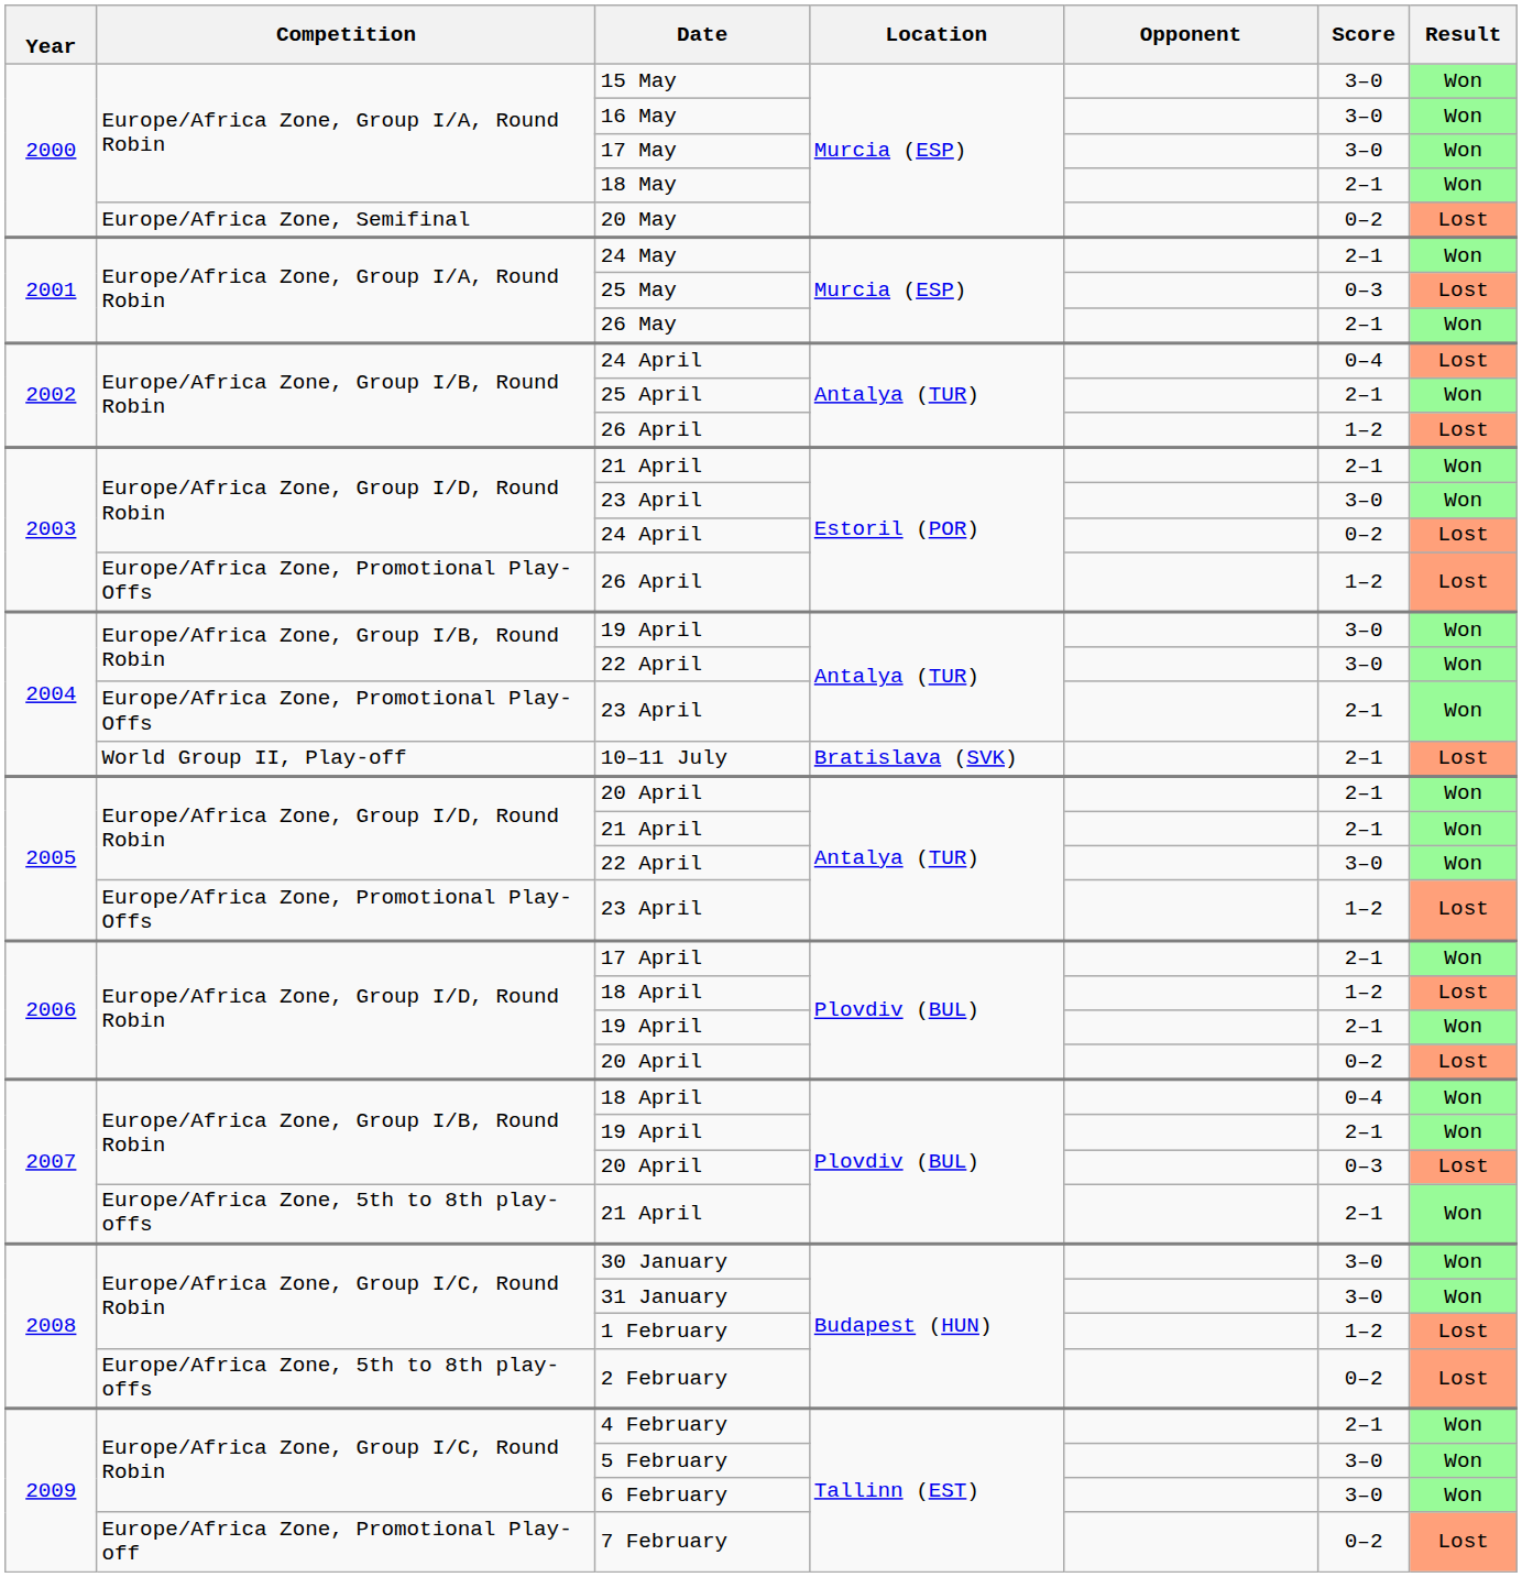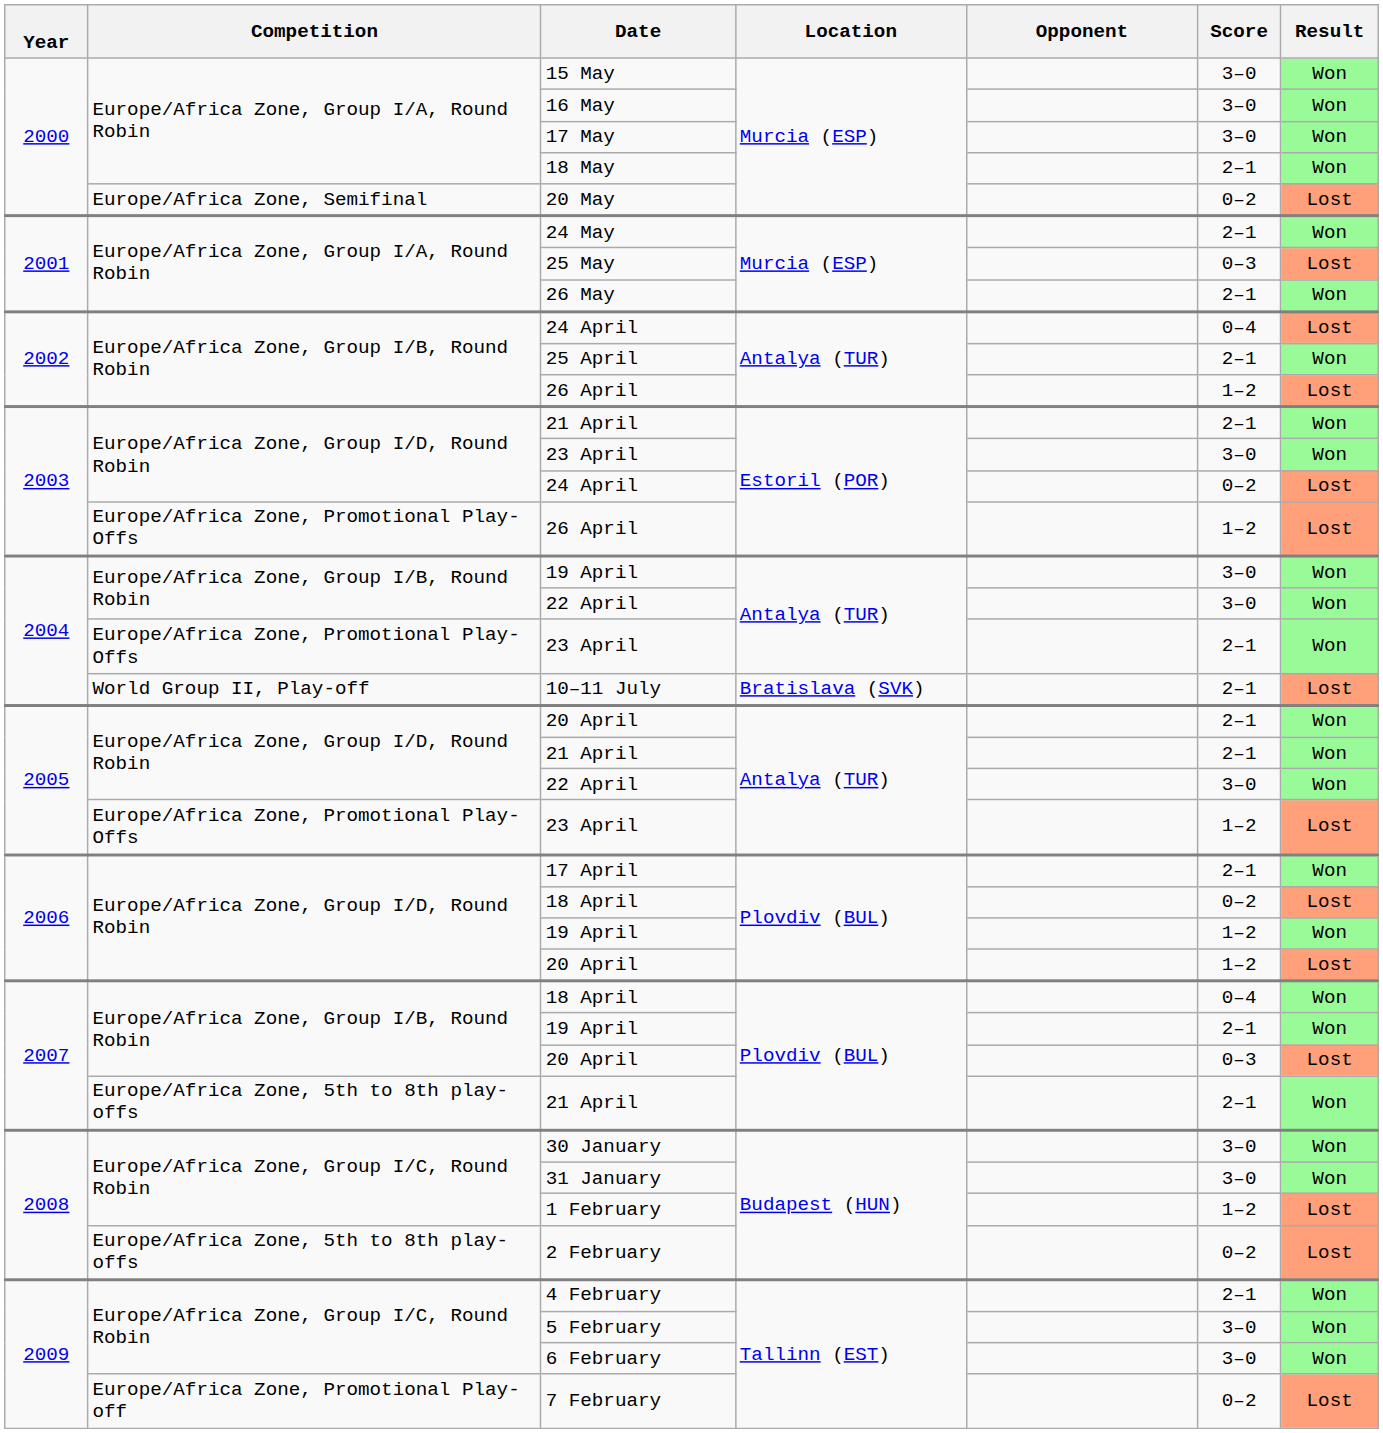2006 / 18 April | Score: 1–2 -> 0–2
2006 / 19 April | Score: 2–1 -> 1–2
2006 / 20 April | Score: 0–2 -> 1–2
